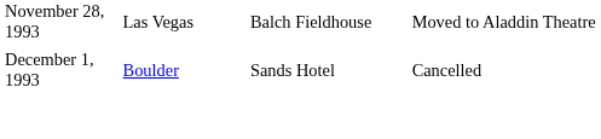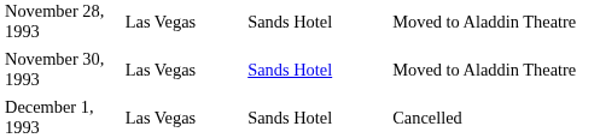November 28, 1993 | column 3: Balch Fieldhouse -> Sands Hotel
+ row: November 30, 1993 | Las Vegas | Sands Hotel | Moved to Aladdin Theatre
December 1, 1993 | column 2: Boulder -> Las Vegas
